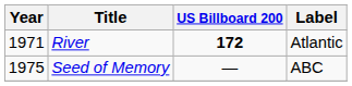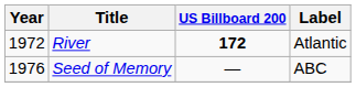River | Year: 1971 -> 1972
Seed of Memory | Year: 1975 -> 1976
